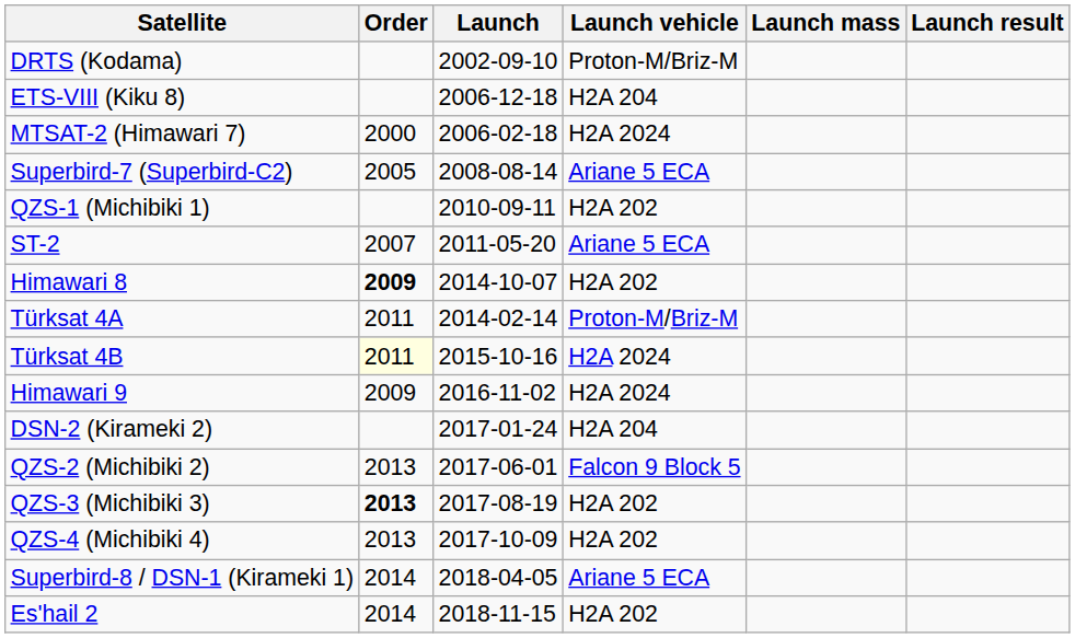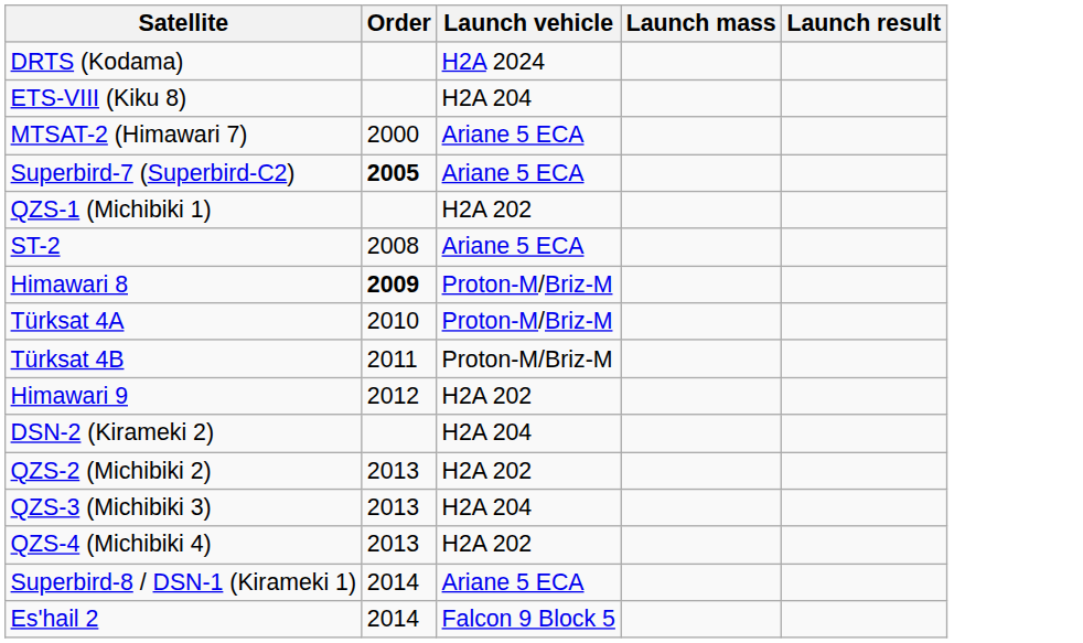- column: Launch | 2002-09-10 | 2006-12-18 | 2006-02-18 | 2008-08-14 | 2010-09-11 | 2011-05-20 | 2014-10-07 | 2014-02-14 | 2015-10-16 | 2016-11-02 | 2017-01-24 | 2017-06-01 | 2017-08-19 | 2017-10-09 | 2018-04-05 | 2018-11-15
DRTS (Kodama) | Launch vehicle: Proton-M/Briz-M -> H2A 2024
MTSAT-2 (Himawari 7) | Launch vehicle: H2A 2024 -> Ariane 5 ECA
Superbird-7 (Superbird-C2) | Order: normal -> bold
ST-2 | Order: 2007 -> 2008
Himawari 8 | Launch vehicle: H2A 202 -> Proton-M/Briz-M
Türksat 4A | Order: 2011 -> 2010
Türksat 4B | Order: lightyellow background -> no background
Türksat 4B | Launch vehicle: H2A 2024 -> Proton-M/Briz-M
Himawari 9 | Order: 2009 -> 2012
Himawari 9 | Launch vehicle: H2A 2024 -> H2A 202
QZS-2 (Michibiki 2) | Launch vehicle: Falcon 9 Block 5 -> H2A 202
QZS-3 (Michibiki 3) | Order: bold -> normal
QZS-3 (Michibiki 3) | Launch vehicle: H2A 202 -> H2A 204
Es'hail 2 | Launch vehicle: H2A 202 -> Falcon 9 Block 5
